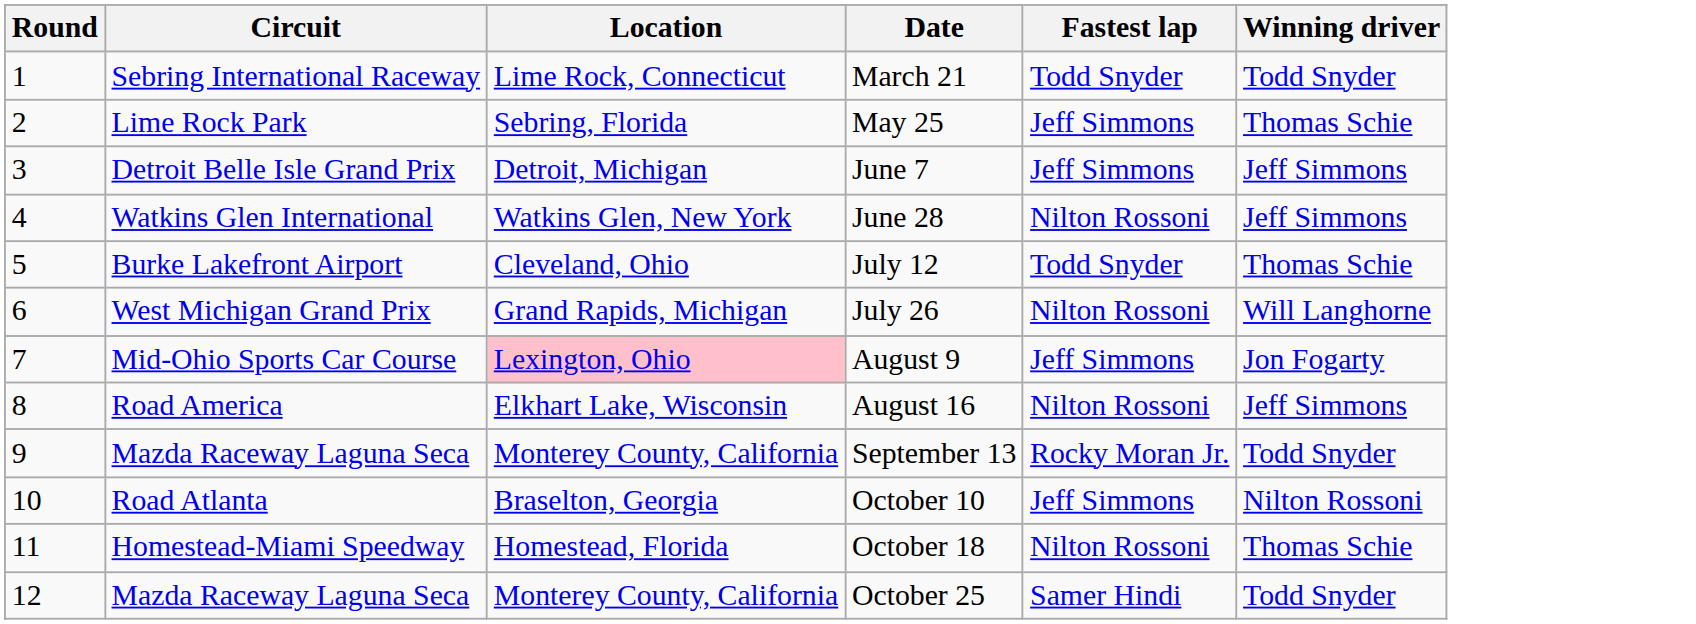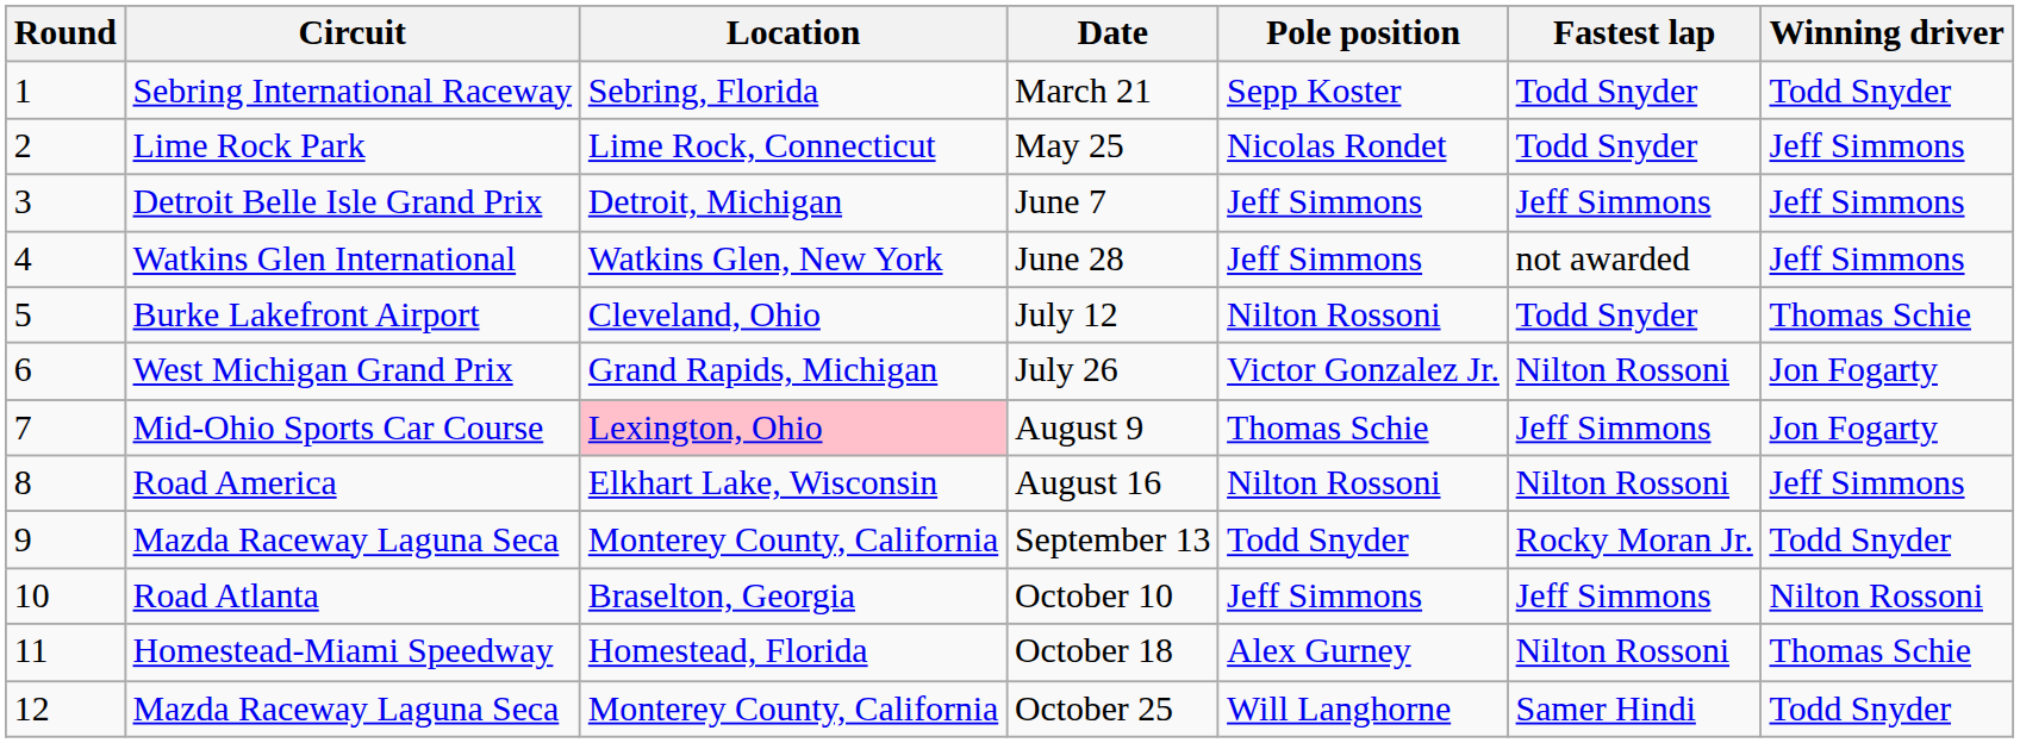+ column: Pole position | Sepp Koster | Nicolas Rondet | Jeff Simmons | Jeff Simmons | Nilton Rossoni | Victor Gonzalez Jr. | Thomas Schie | Nilton Rossoni | Todd Snyder | Jeff Simmons | Alex Gurney | Will Langhorne
March 21 | Location: Lime Rock, Connecticut -> Sebring, Florida
May 25 | Location: Sebring, Florida -> Lime Rock, Connecticut
May 25 | Fastest lap: Jeff Simmons -> Todd Snyder
May 25 | Winning driver: Thomas Schie -> Jeff Simmons
June 28 | Fastest lap: Nilton Rossoni -> not awarded
July 26 | Winning driver: Will Langhorne -> Jon Fogarty
